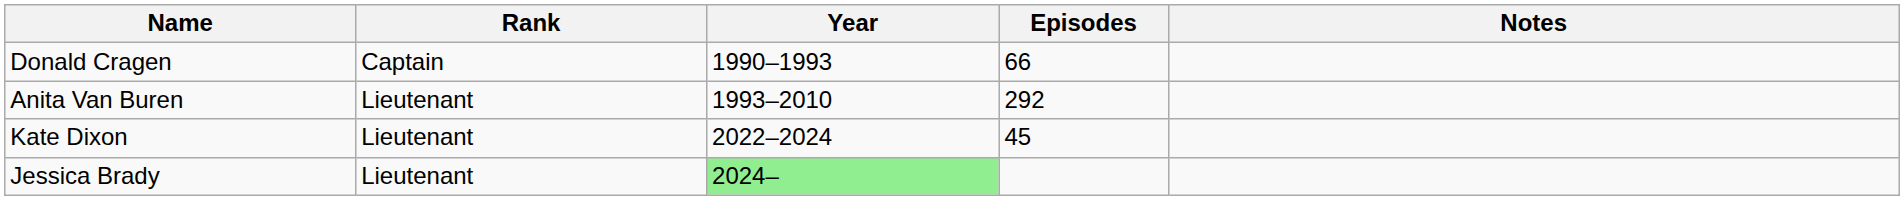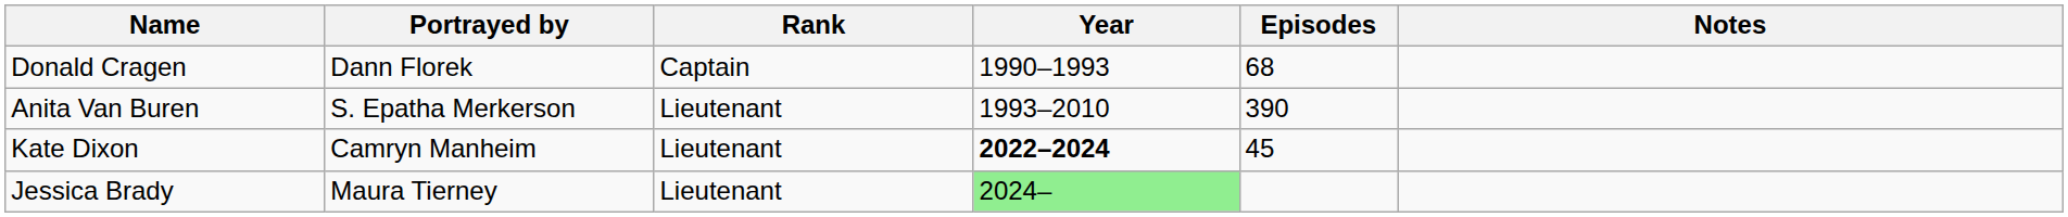+ column: Portrayed by | Dann Florek | S. Epatha Merkerson | Camryn Manheim | Maura Tierney
Donald Cragen | Episodes: 66 -> 68
Anita Van Buren | Episodes: 292 -> 390
Kate Dixon | Year: normal -> bold
